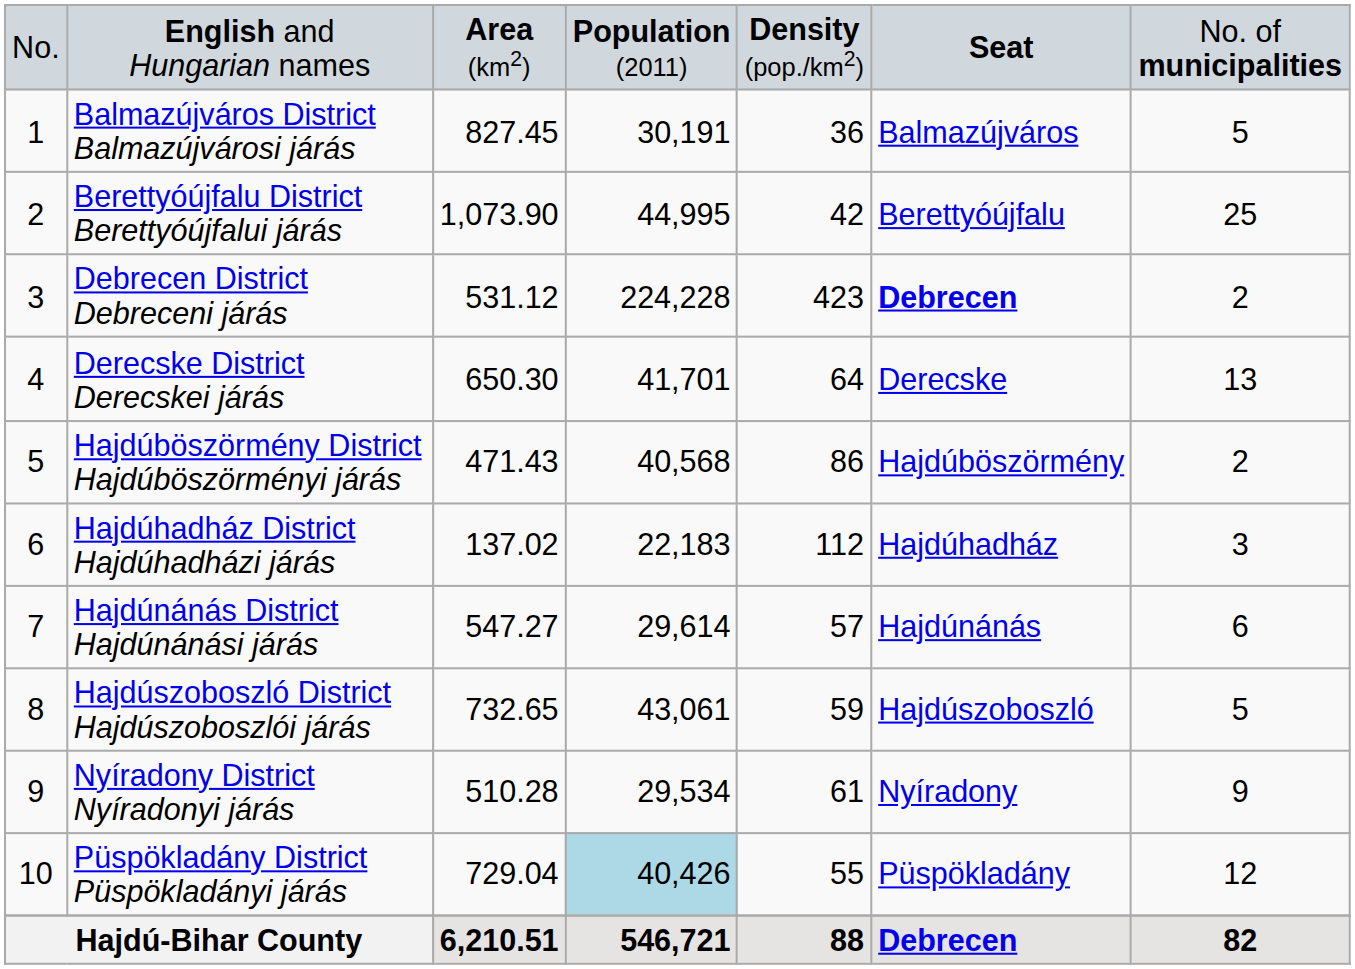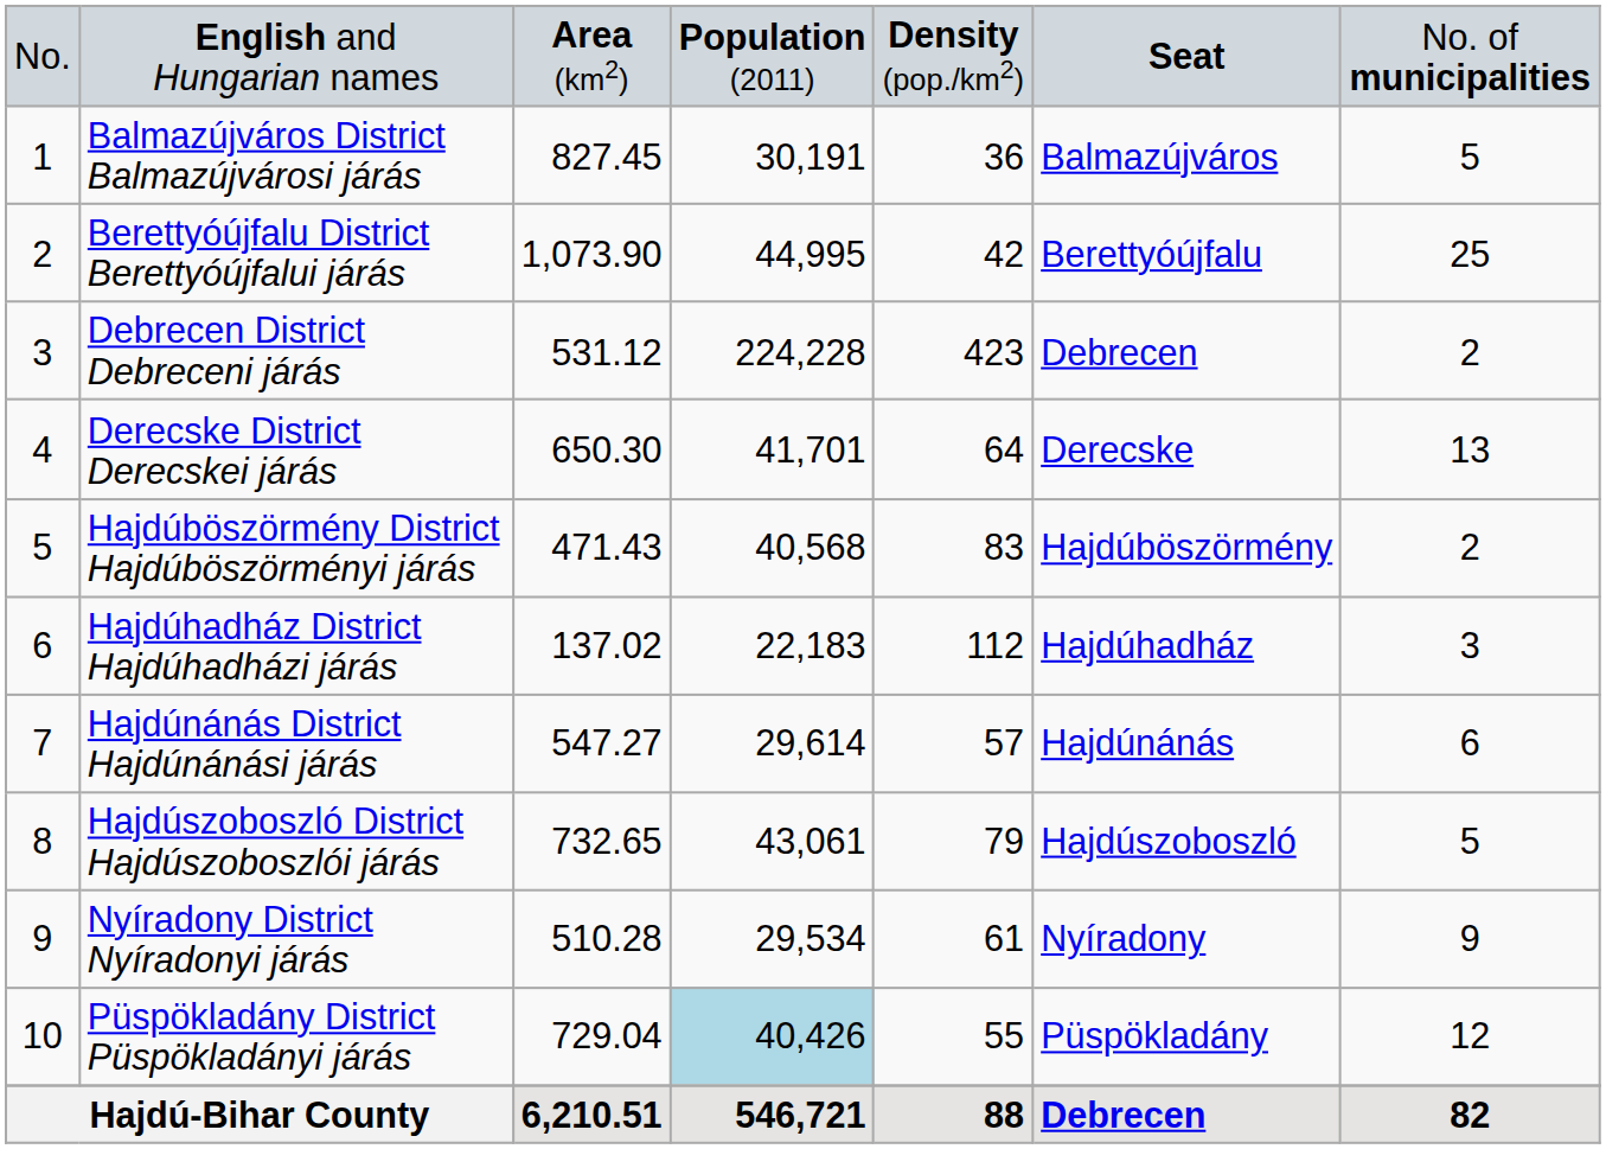Debrecen District Debreceni járás | column 6: bold -> normal
Hajdúböszörmény District Hajdúböszörményi járás | column 5: 86 -> 83
Hajdúszoboszló District Hajdúszoboszlói járás | column 5: 59 -> 79
